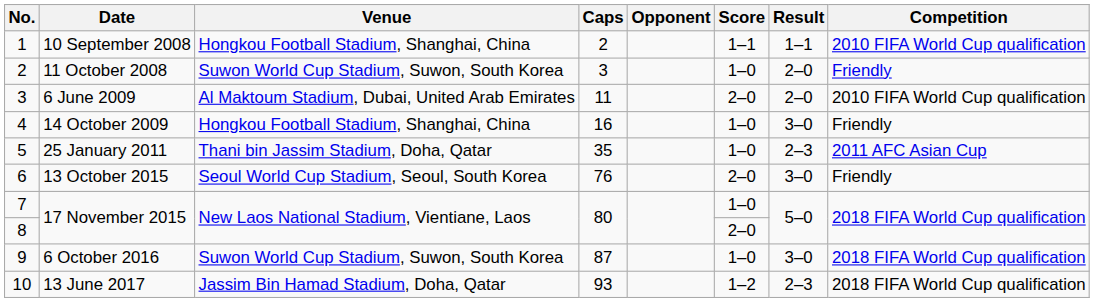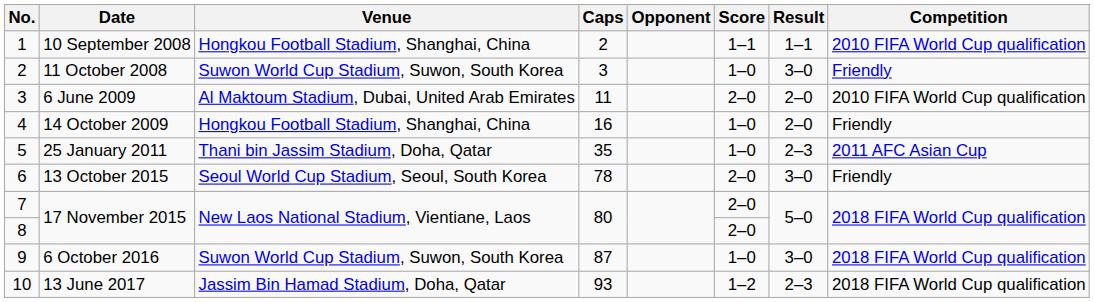11 October 2008 | Result: 2–0 -> 3–0
14 October 2009 | Result: 3–0 -> 2–0
13 October 2015 | Caps: 76 -> 78
7 / 17 November 2015 | Score: 1–0 -> 2–0
